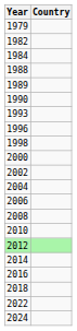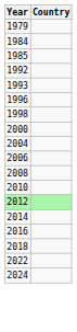- row: 1982
+ row: 1985
- row: 1988
- row: 1989
- row: 1990
+ row: 1992
- row: 2002
